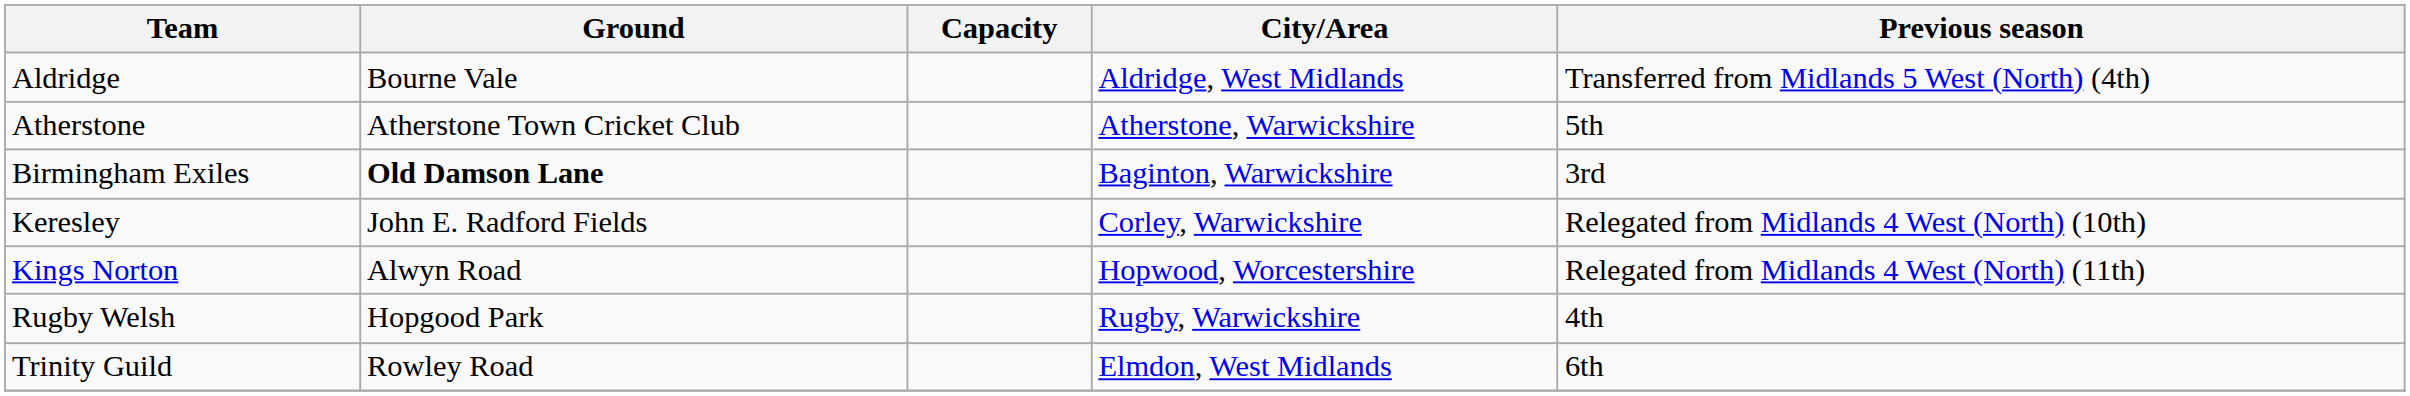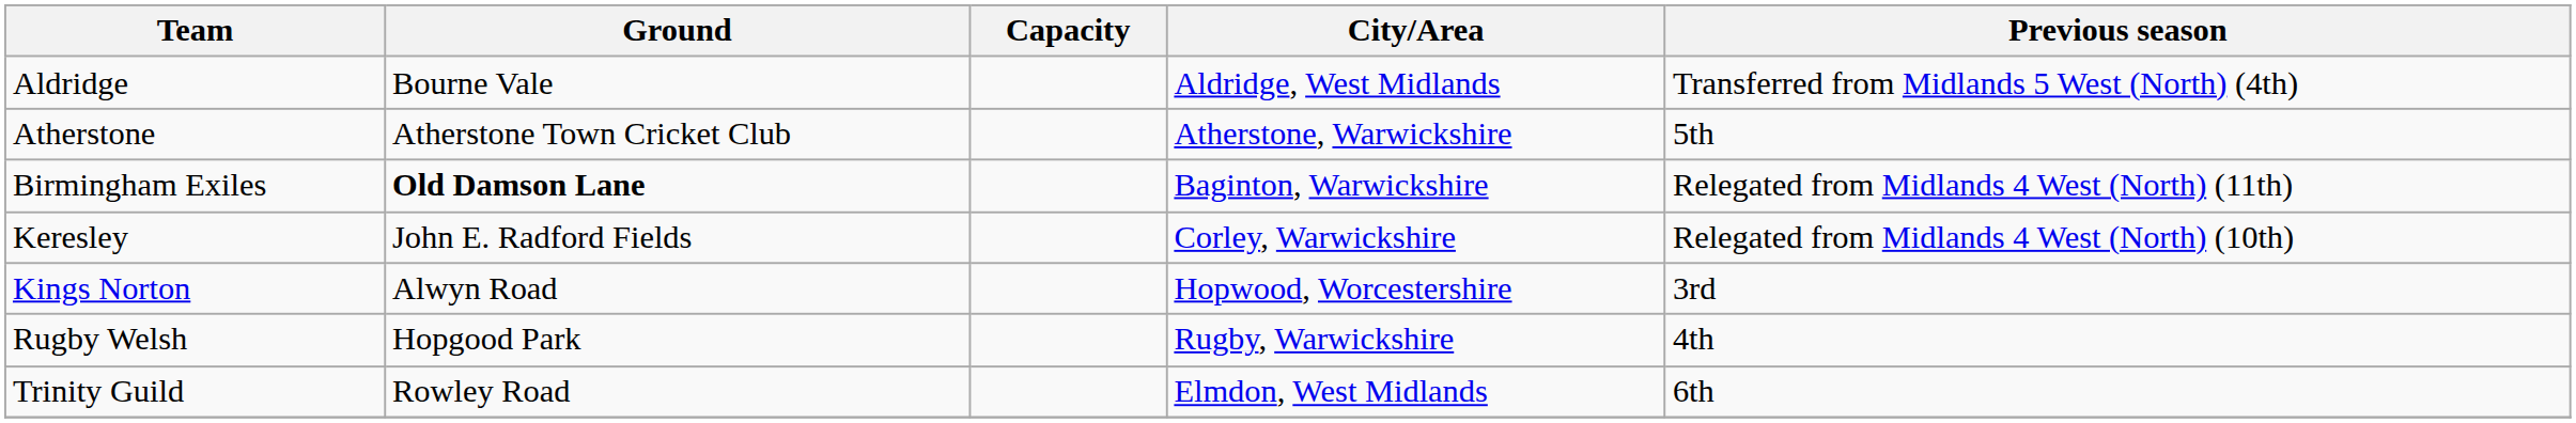Birmingham Exiles | Previous season: 3rd -> Relegated from Midlands 4 West (North) (11th)
Kings Norton | Previous season: Relegated from Midlands 4 West (North) (11th) -> 3rd
